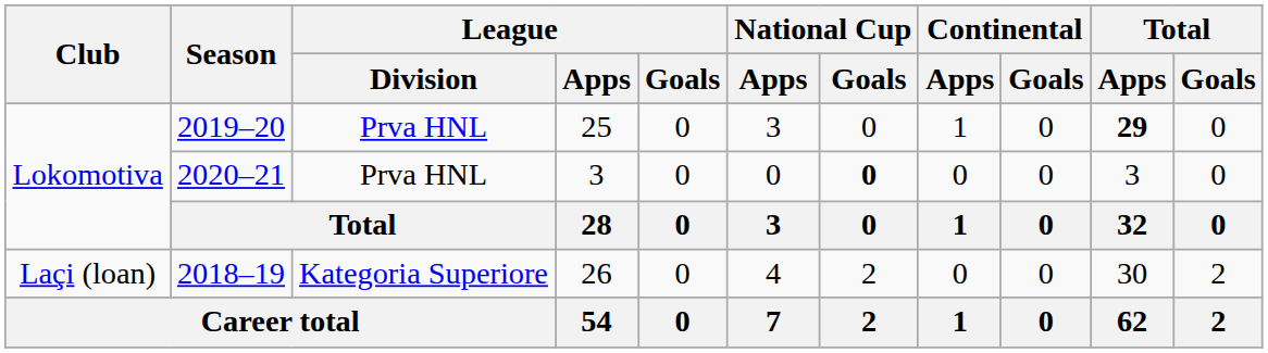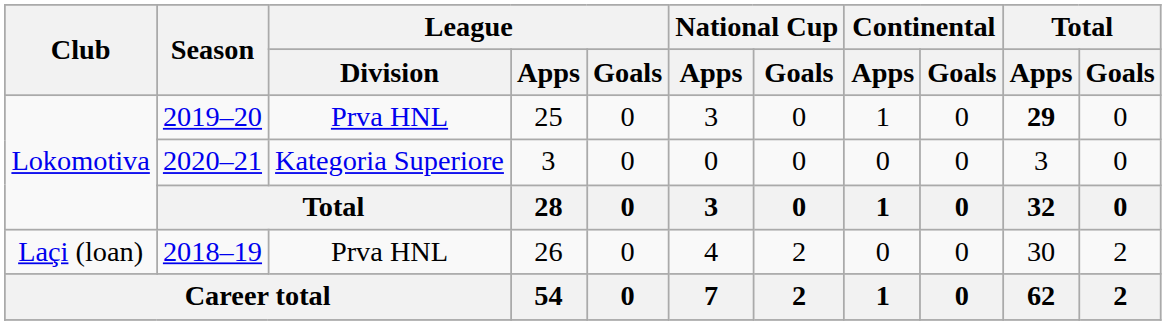2020–21 | League / Division: Prva HNL -> Kategoria Superiore
2020–21 | National Cup / Goals: bold -> normal
2018–19 | League / Division: Kategoria Superiore -> Prva HNL
